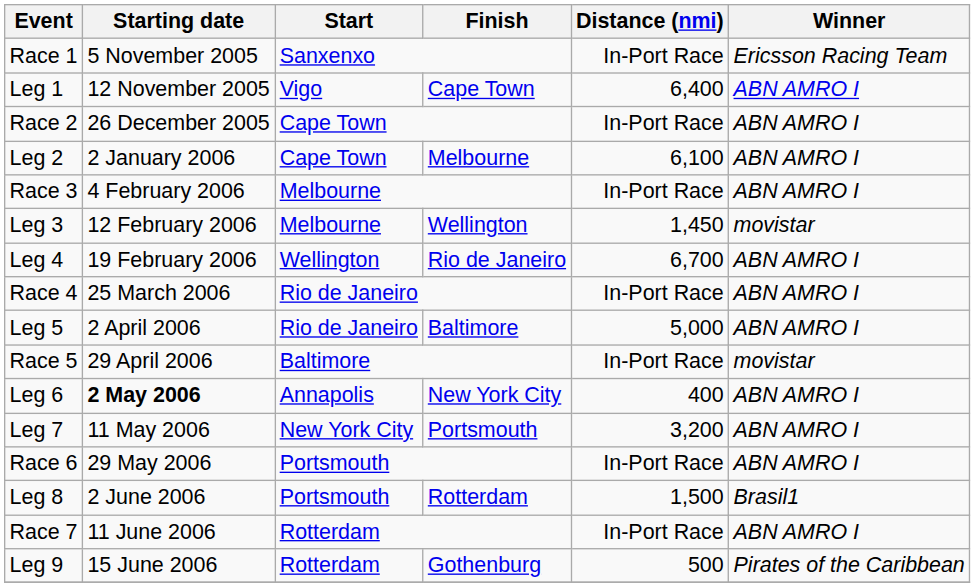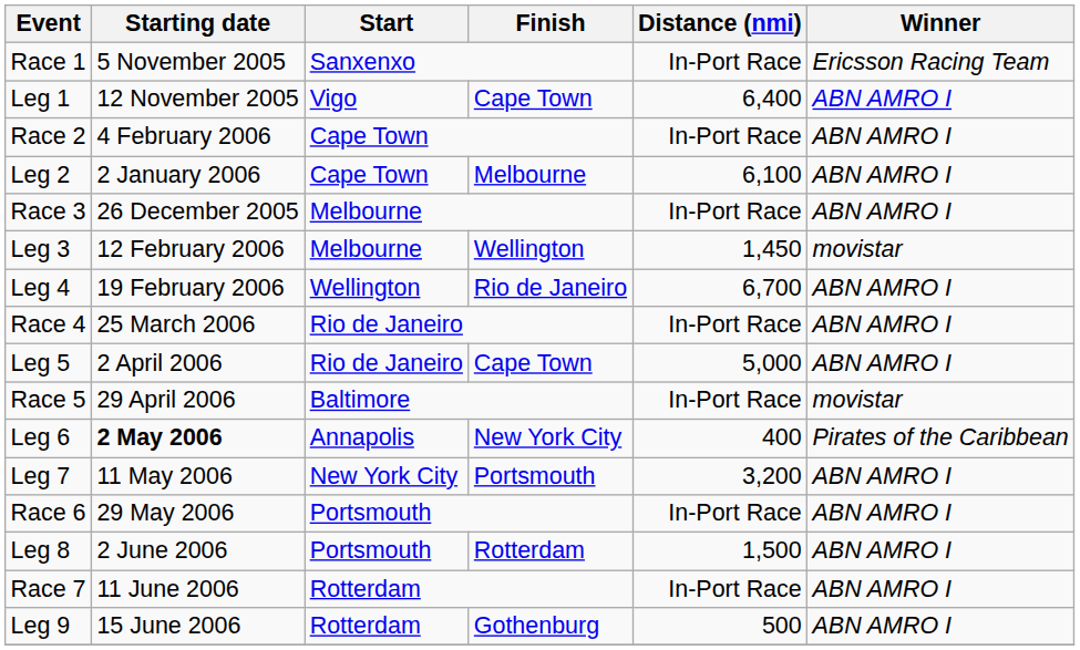Race 2 | Starting date: 26 December 2005 -> 4 February 2006
Race 3 | Starting date: 4 February 2006 -> 26 December 2005
Leg 5 | Finish: Baltimore -> Cape Town
Leg 6 | Winner: ABN AMRO I -> Pirates of the Caribbean
Leg 8 | Winner: Brasil1 -> ABN AMRO I
Leg 9 | Winner: Pirates of the Caribbean -> ABN AMRO I
